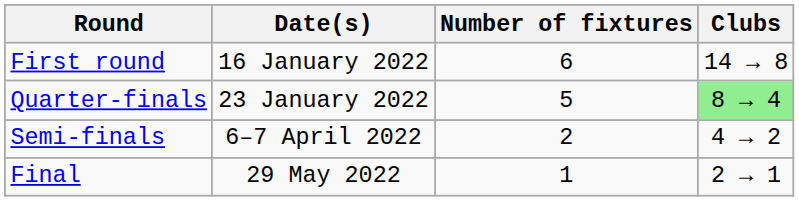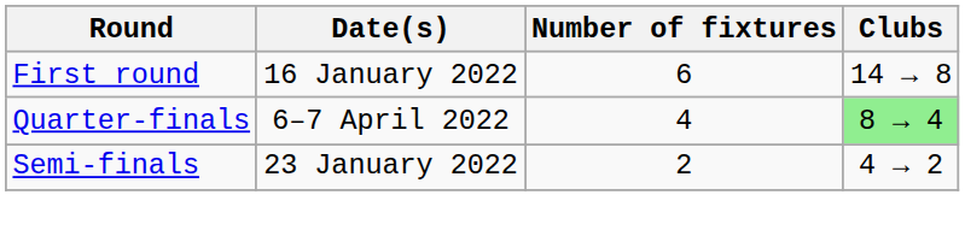Quarter-finals | Date(s): 23 January 2022 -> 6–7 April 2022
Quarter-finals | Number of fixtures: 5 -> 4
Semi-finals | Date(s): 6–7 April 2022 -> 23 January 2022
- row: Final | 29 May 2022 | 1 | 2 → 1
